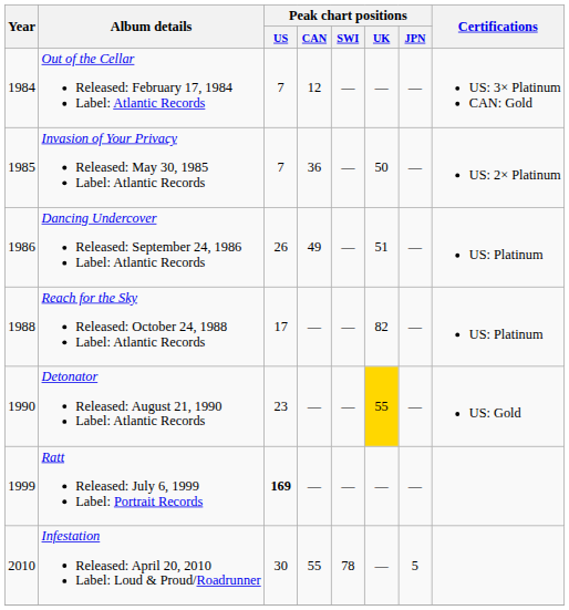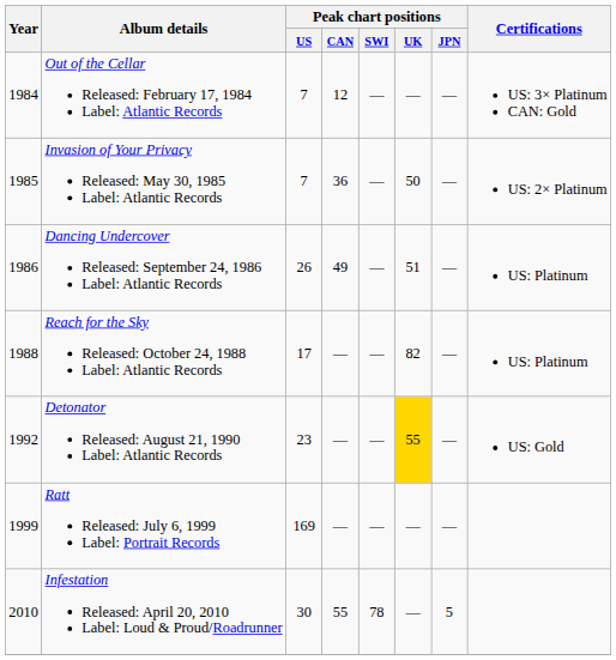Detonator Released: August 21, 1990 Label: Atlantic Records | Year: 1990 -> 1992
Ratt Released: July 6, 1999 Label: Portrait Records | Peak chart positions / US: bold -> normal
